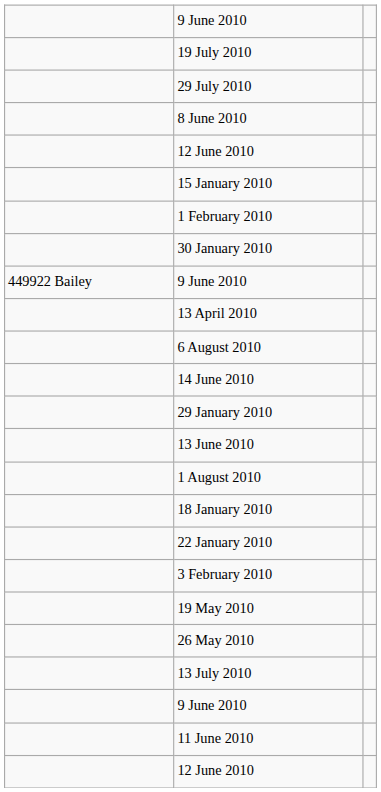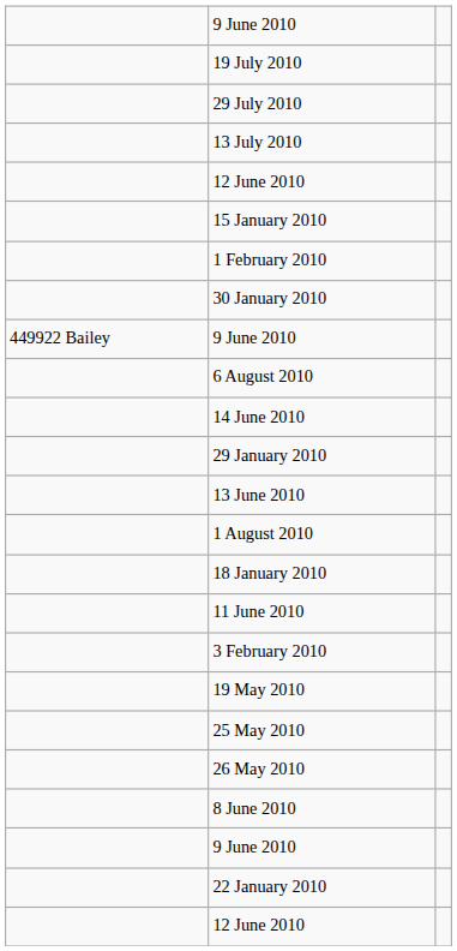rows swapped: 13 July 2010 <-> 8 June 2010
- row: 13 April 2010
rows swapped: 22 January 2010 <-> 11 June 2010
+ row: 25 May 2010
